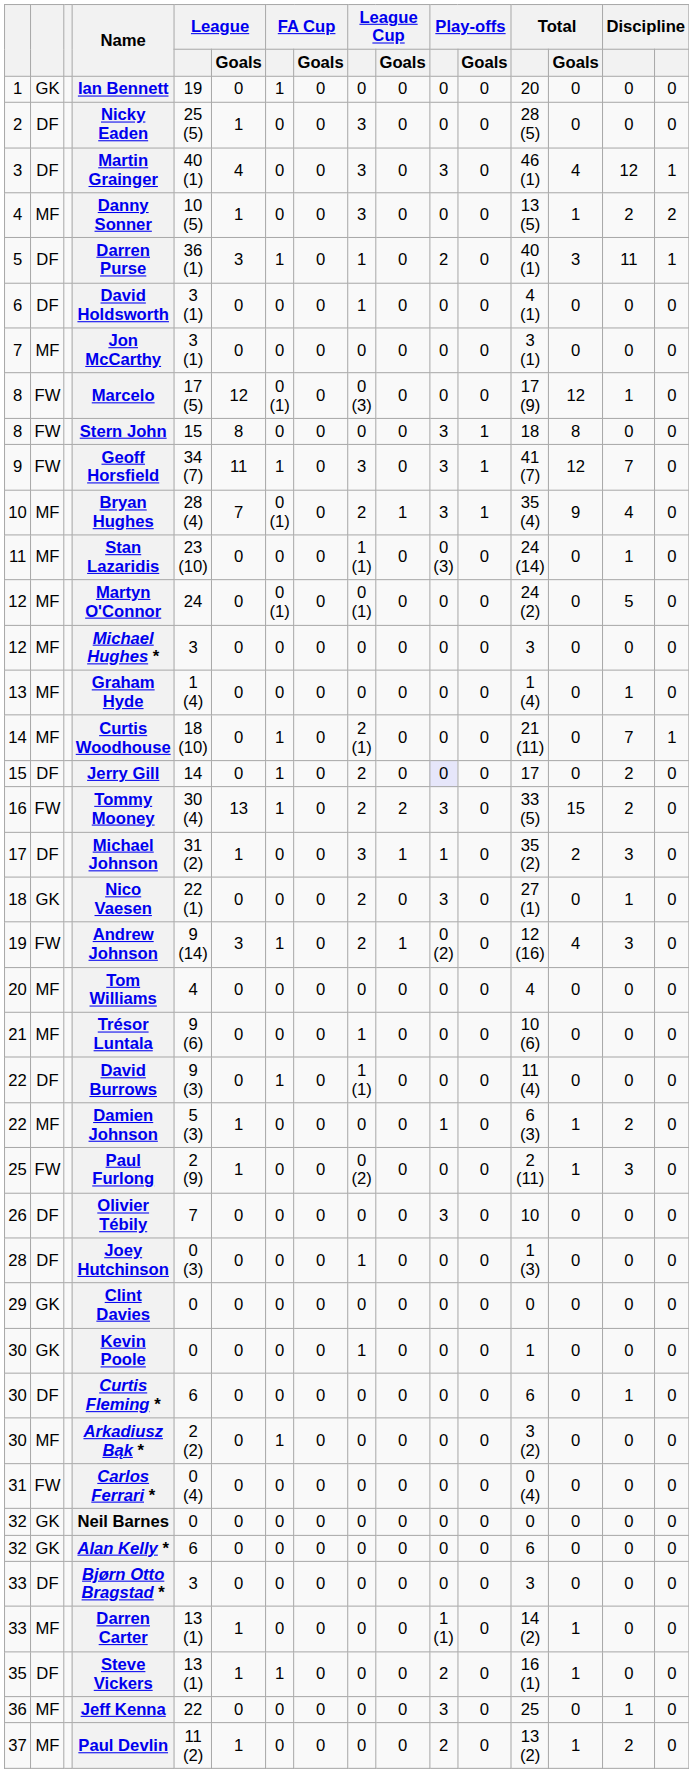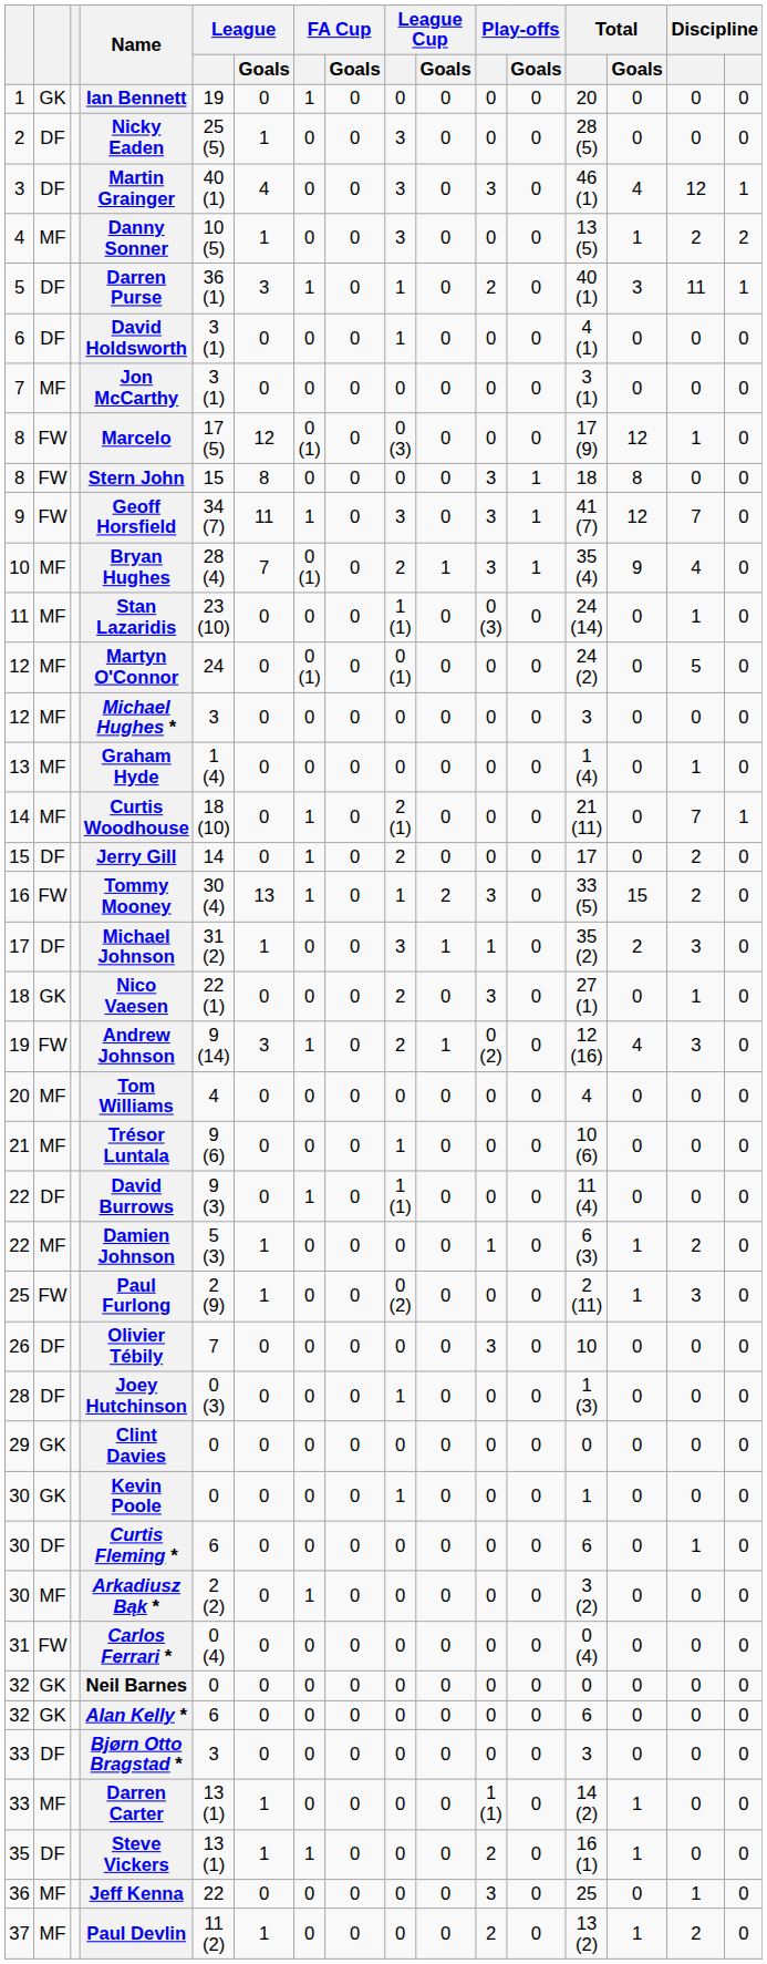Jerry Gill | Play-offs: lavender background -> no background
Tommy Mooney | League Cup: 2 -> 1
